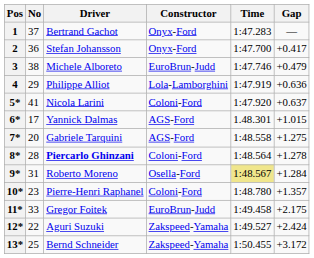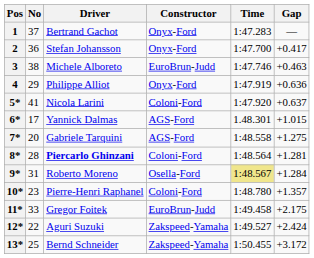3 | Gap: +0.479 -> +0.463
4 | Constructor: Lola-Lamborghini -> Onyx-Ford
8* | Gap: +1.278 -> +1.281
